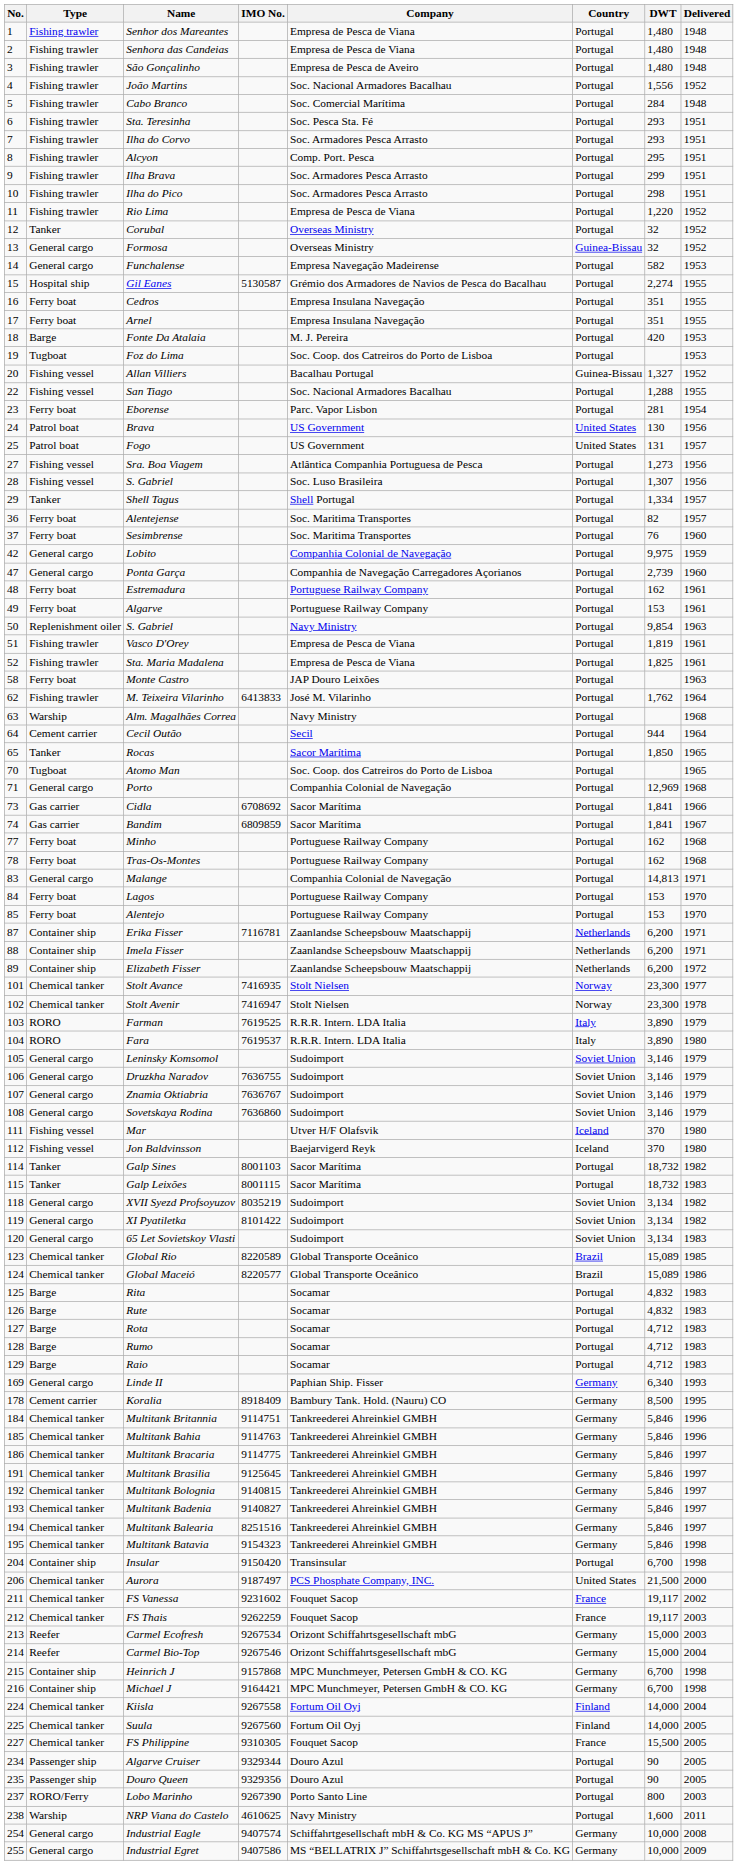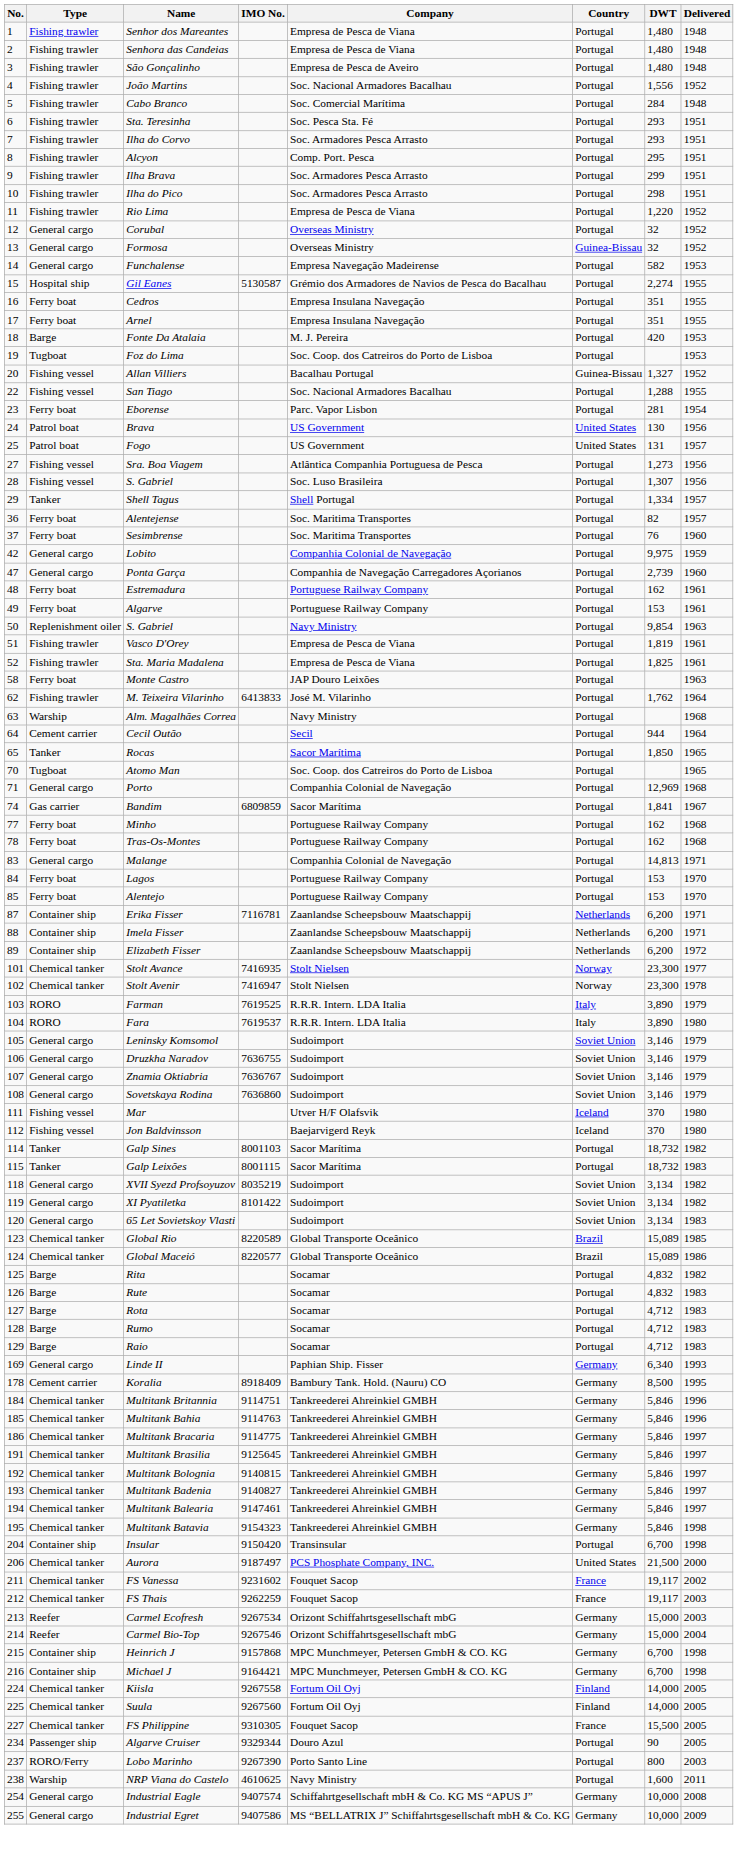Corubal | Type: Tanker -> General cargo
- row: 73 | Gas carrier | Cidla | 6708692 | Sacor Marítima | Portugal | 1,841 | 1966
Rita | Delivered: 1983 -> 1982
Multitank Balearia | IMO No.: 8251516 -> 9147461
Kiisla | Delivered: 2004 -> 2005
- row: 235 | Passenger ship | Douro Queen | 9329356 | Douro Azul | Portugal | 90 | 2005
